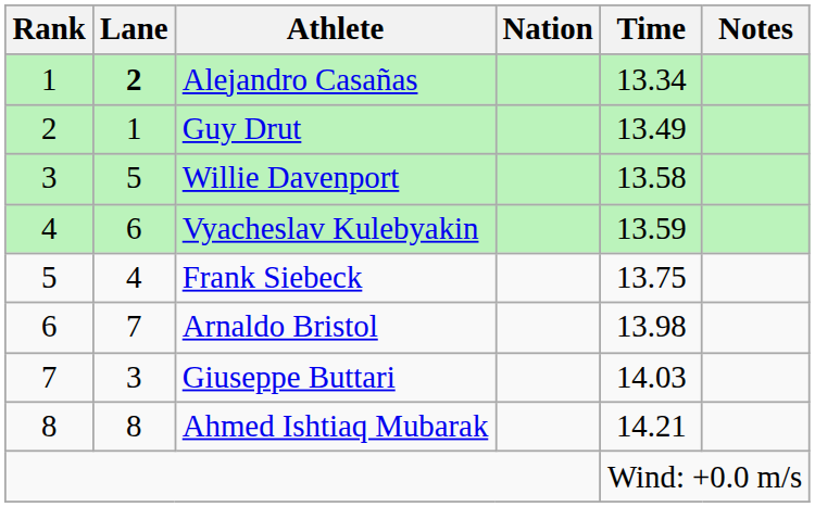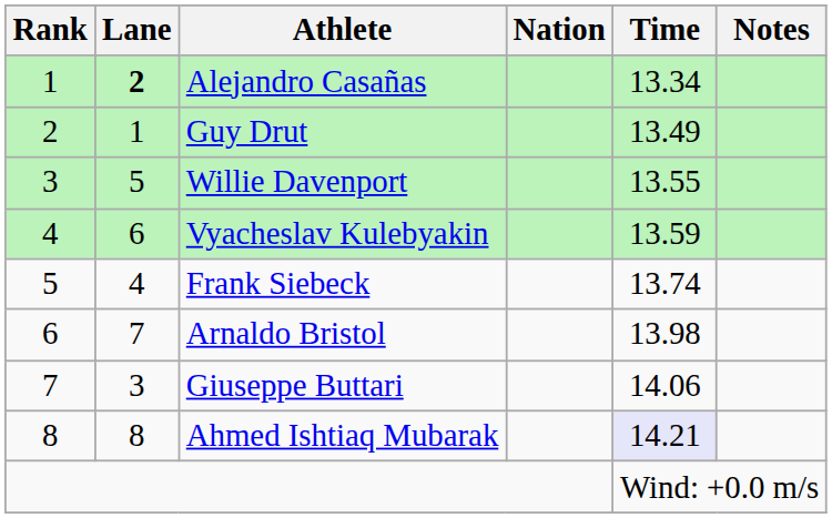Willie Davenport | Time: 13.58 -> 13.55
Frank Siebeck | Time: 13.75 -> 13.74
Giuseppe Buttari | Time: 14.03 -> 14.06
Ahmed Ishtiaq Mubarak | Time: no background -> lavender background
